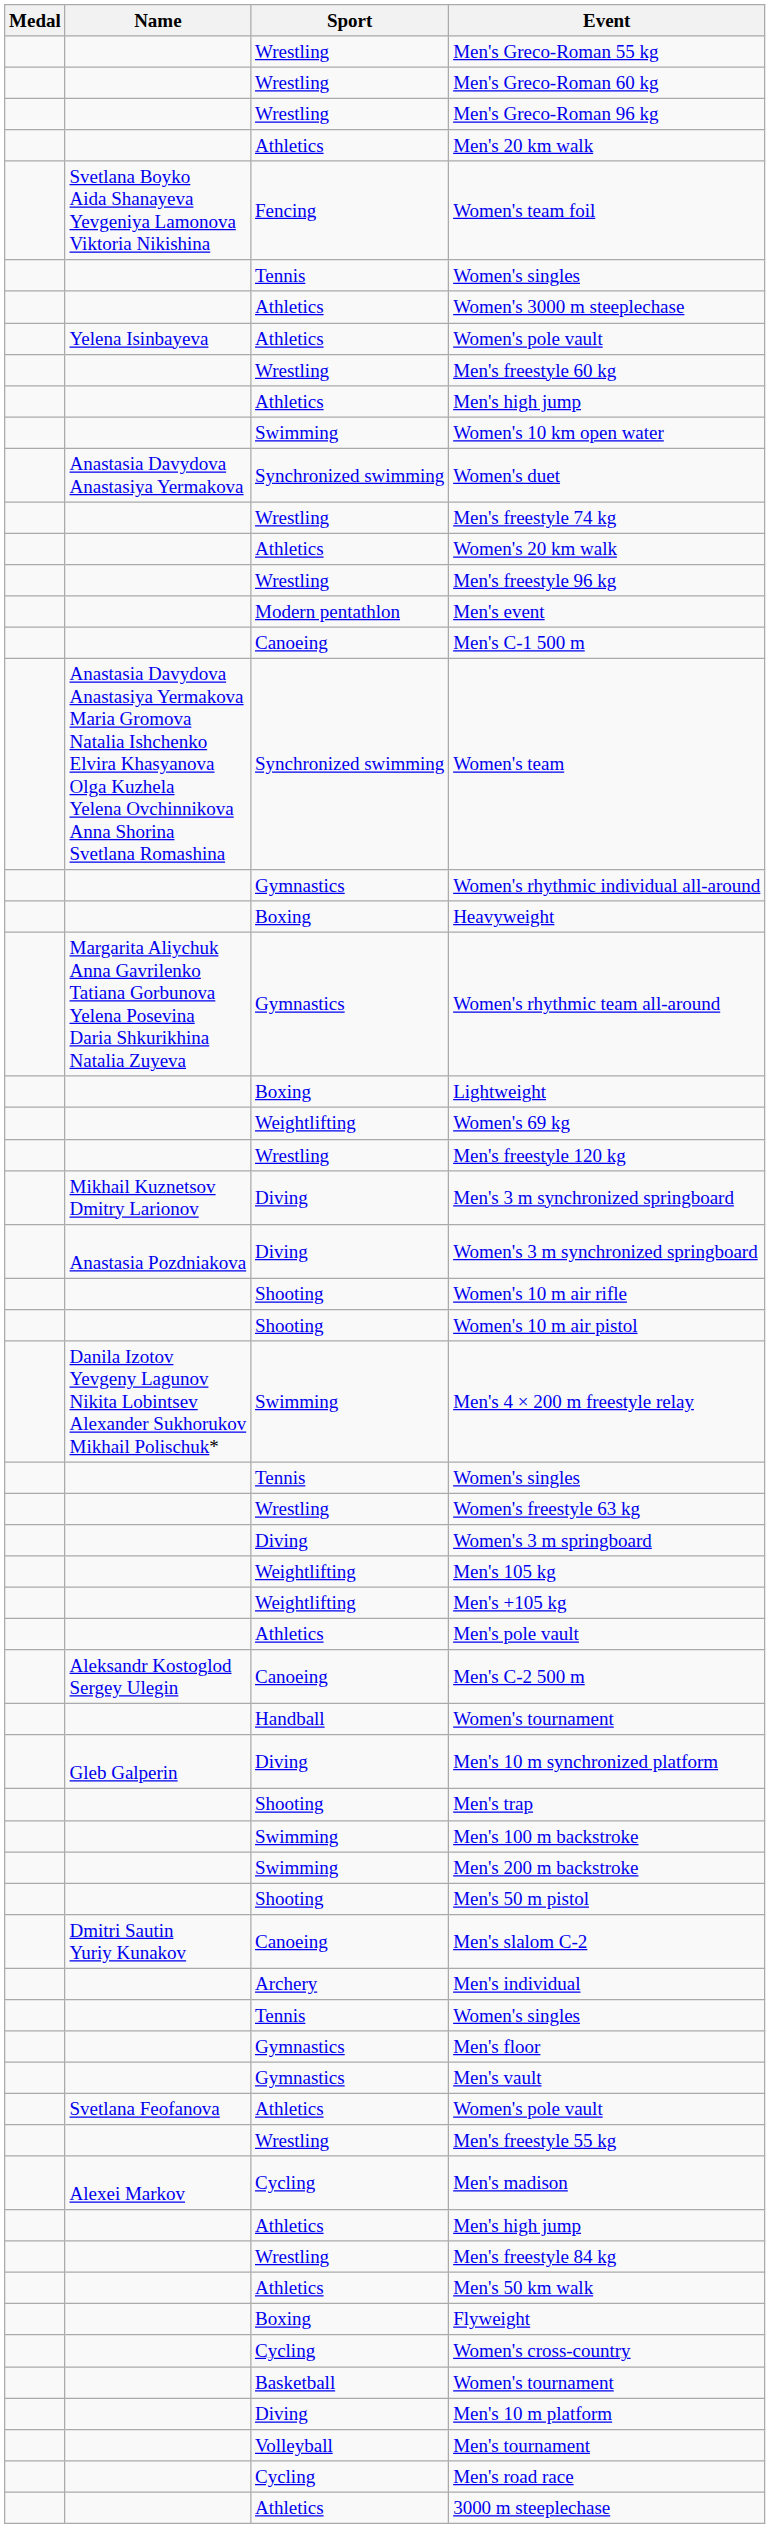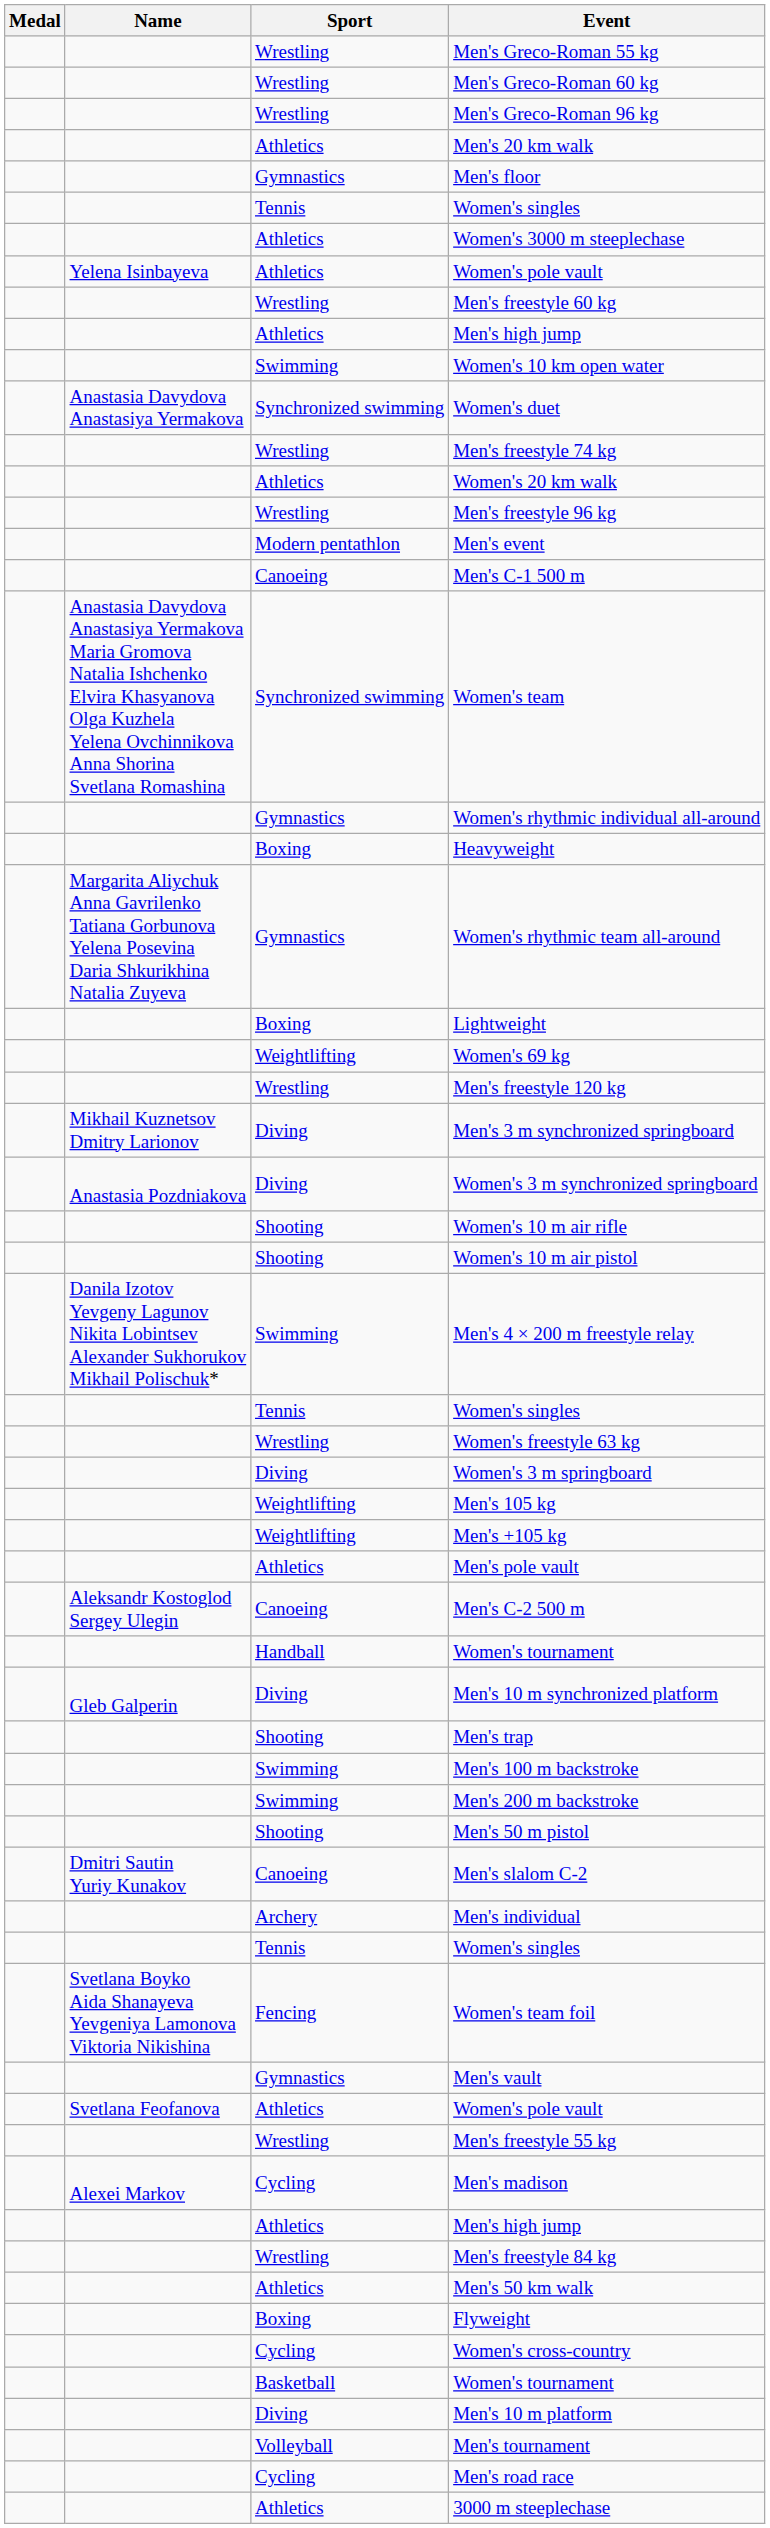rows swapped: Women's team foil <-> Men's floor
